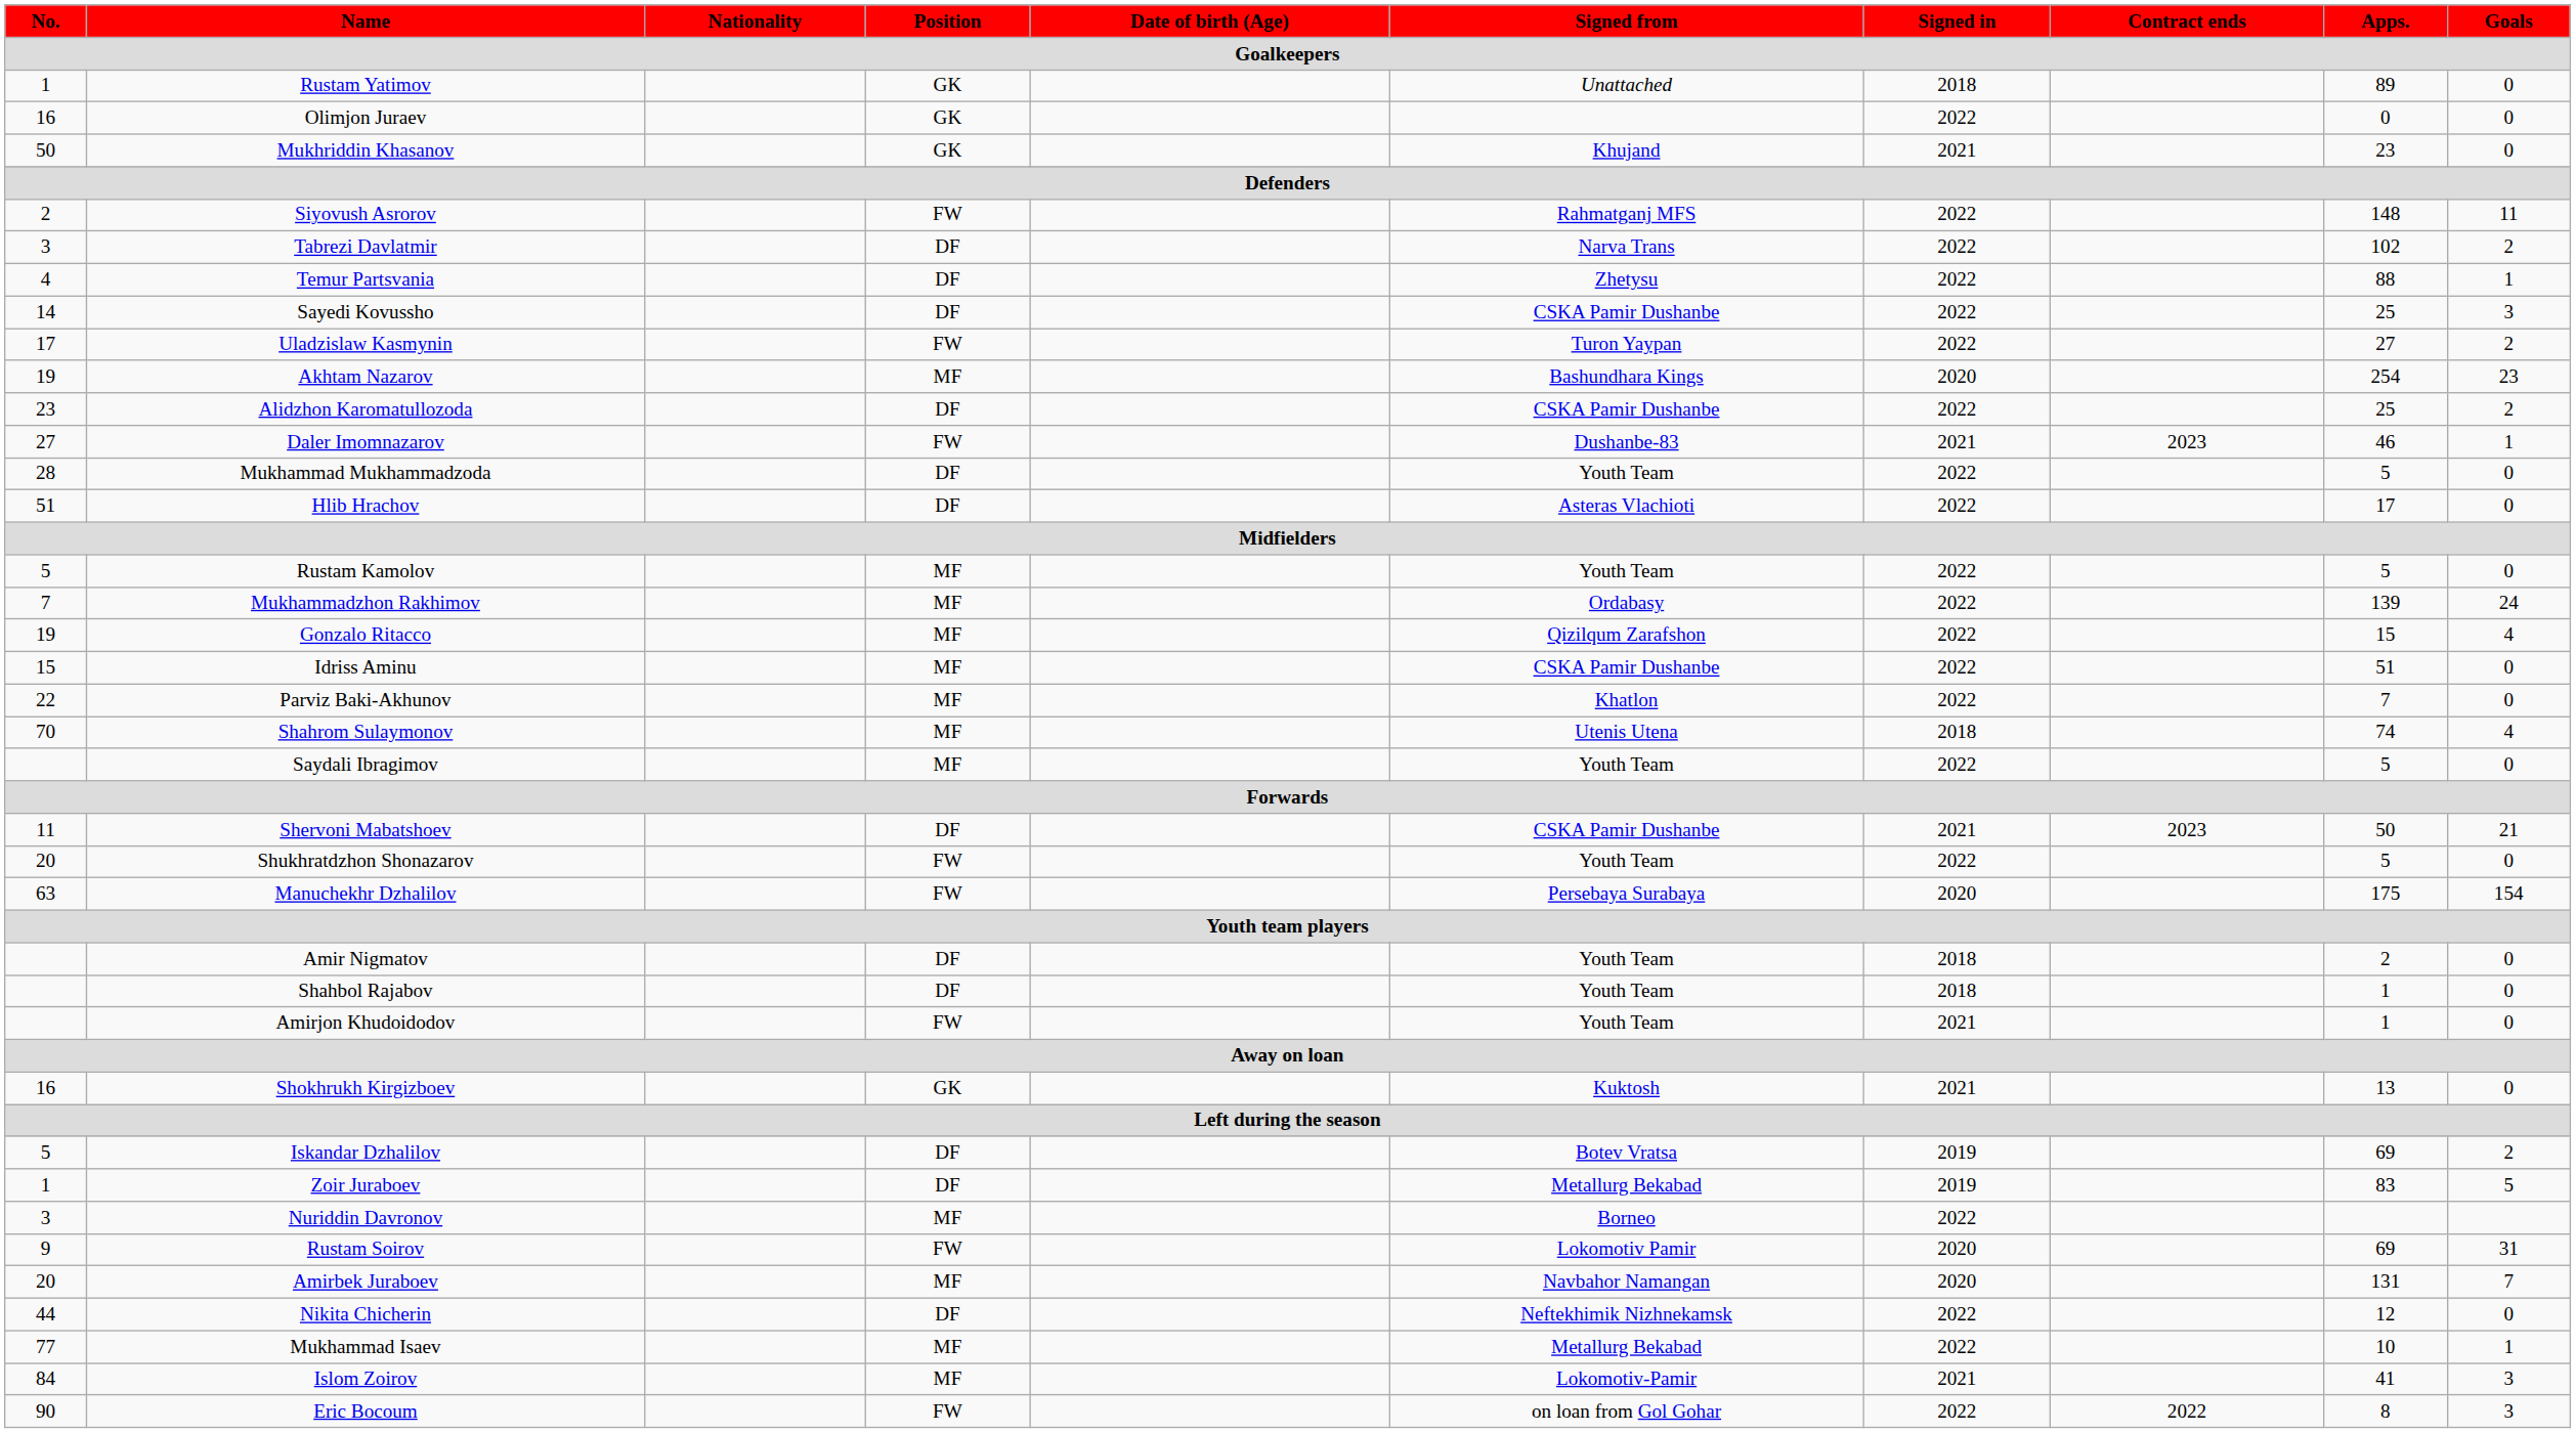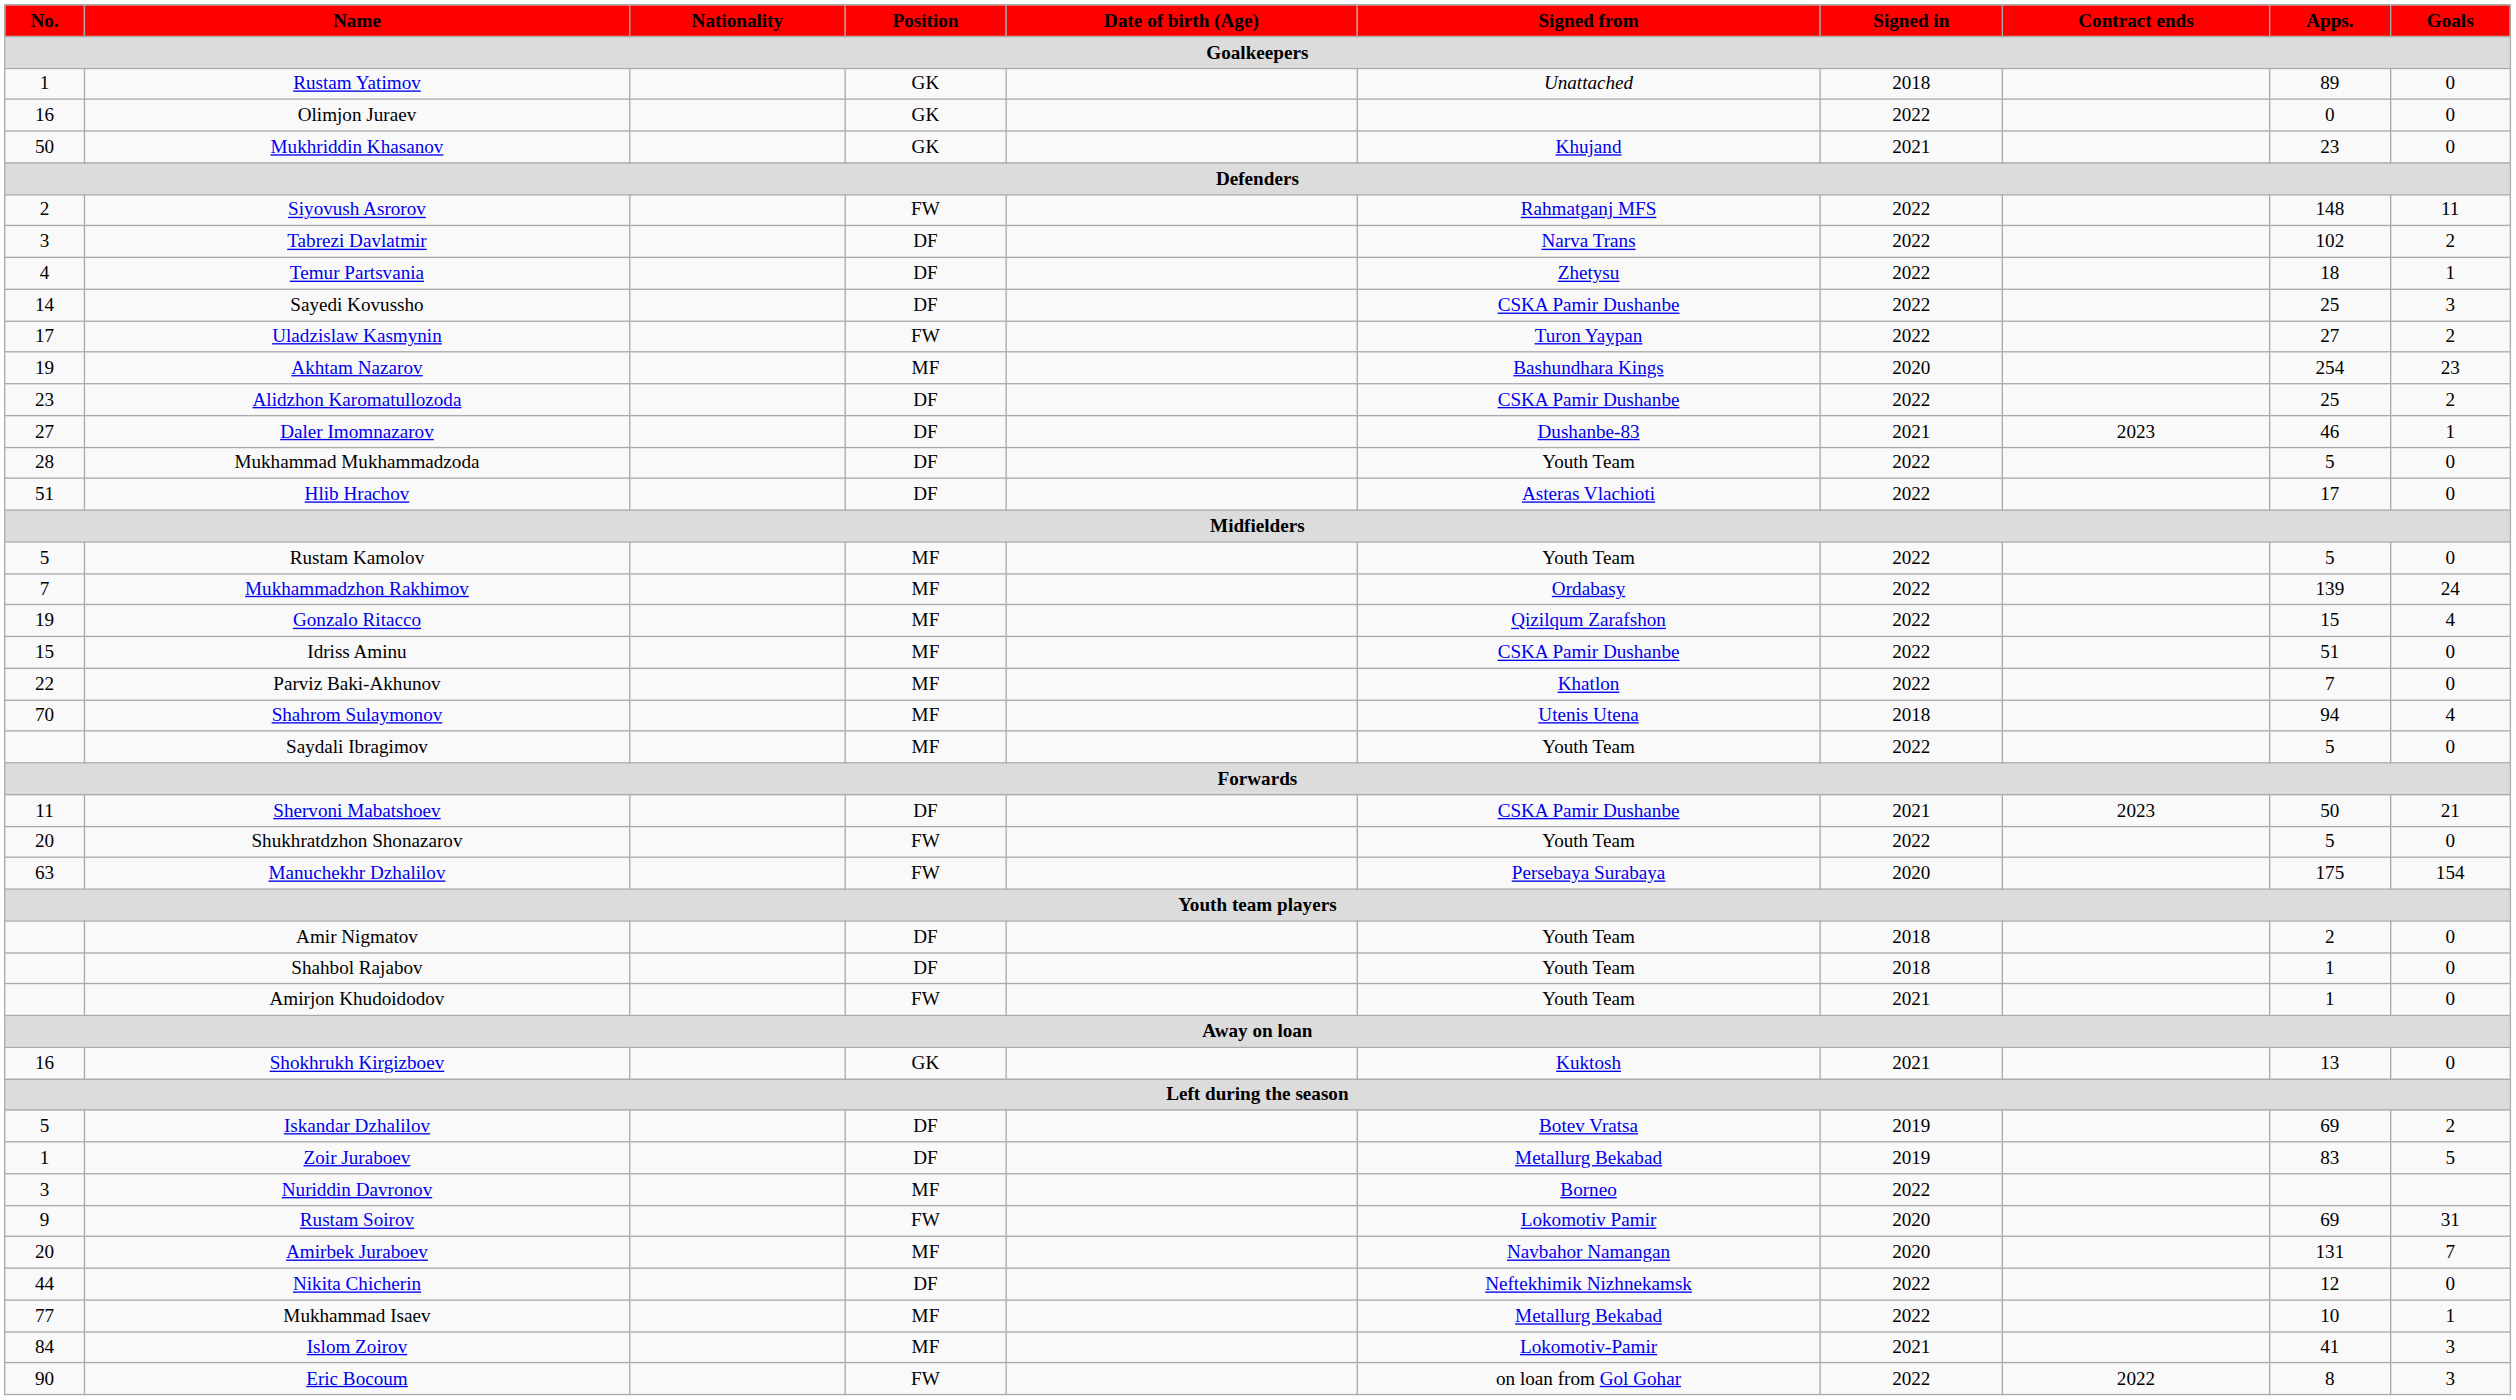Temur Partsvania | Apps.: 88 -> 18
Daler Imomnazarov | Position: FW -> DF
Shahrom Sulaymonov | Apps.: 74 -> 94
